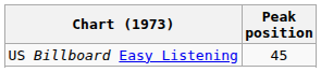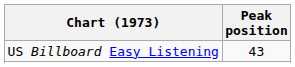US Billboard Easy Listening | Peak position: 45 -> 43
